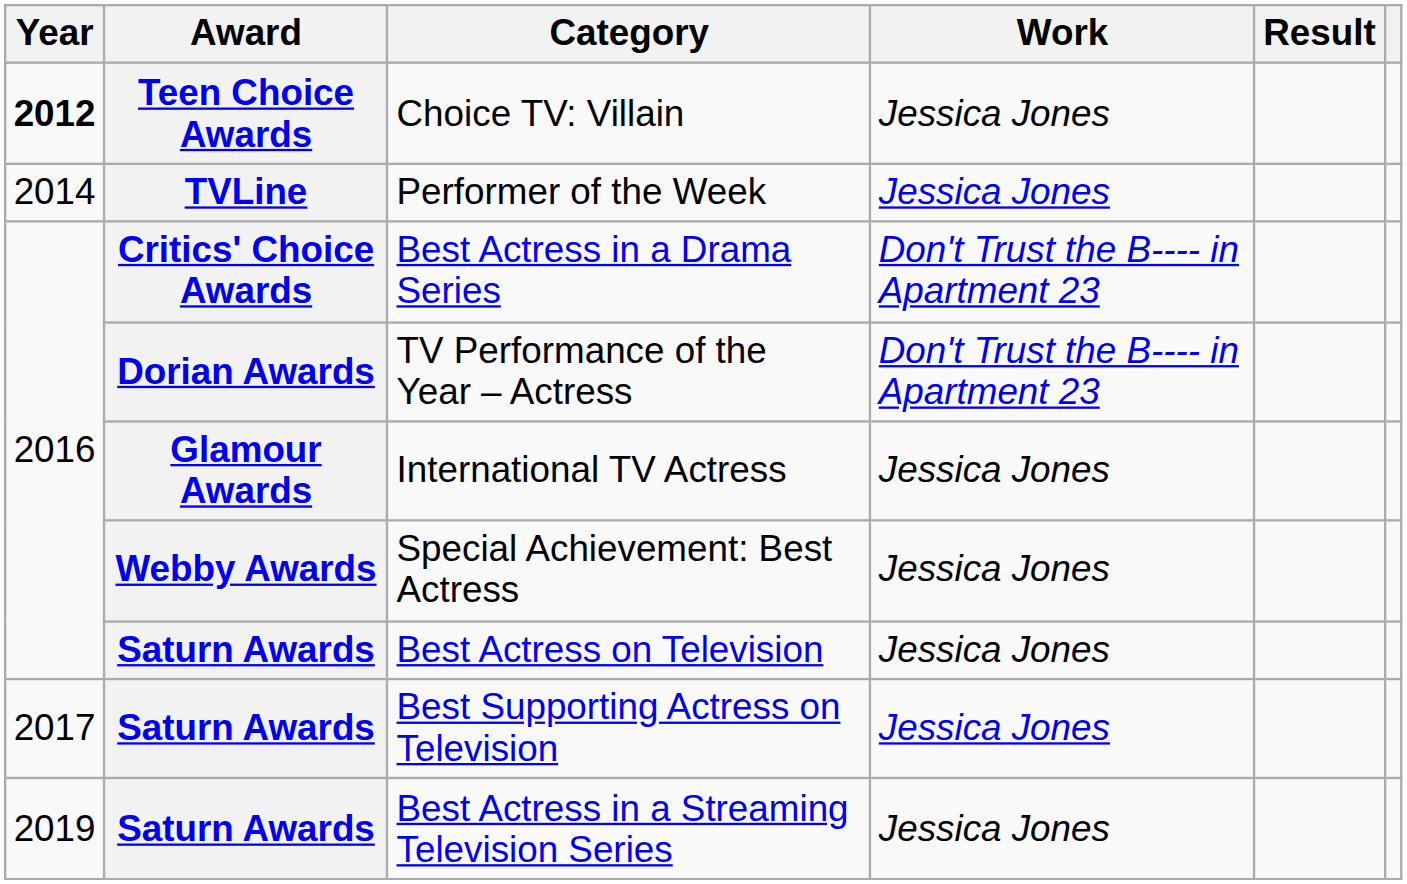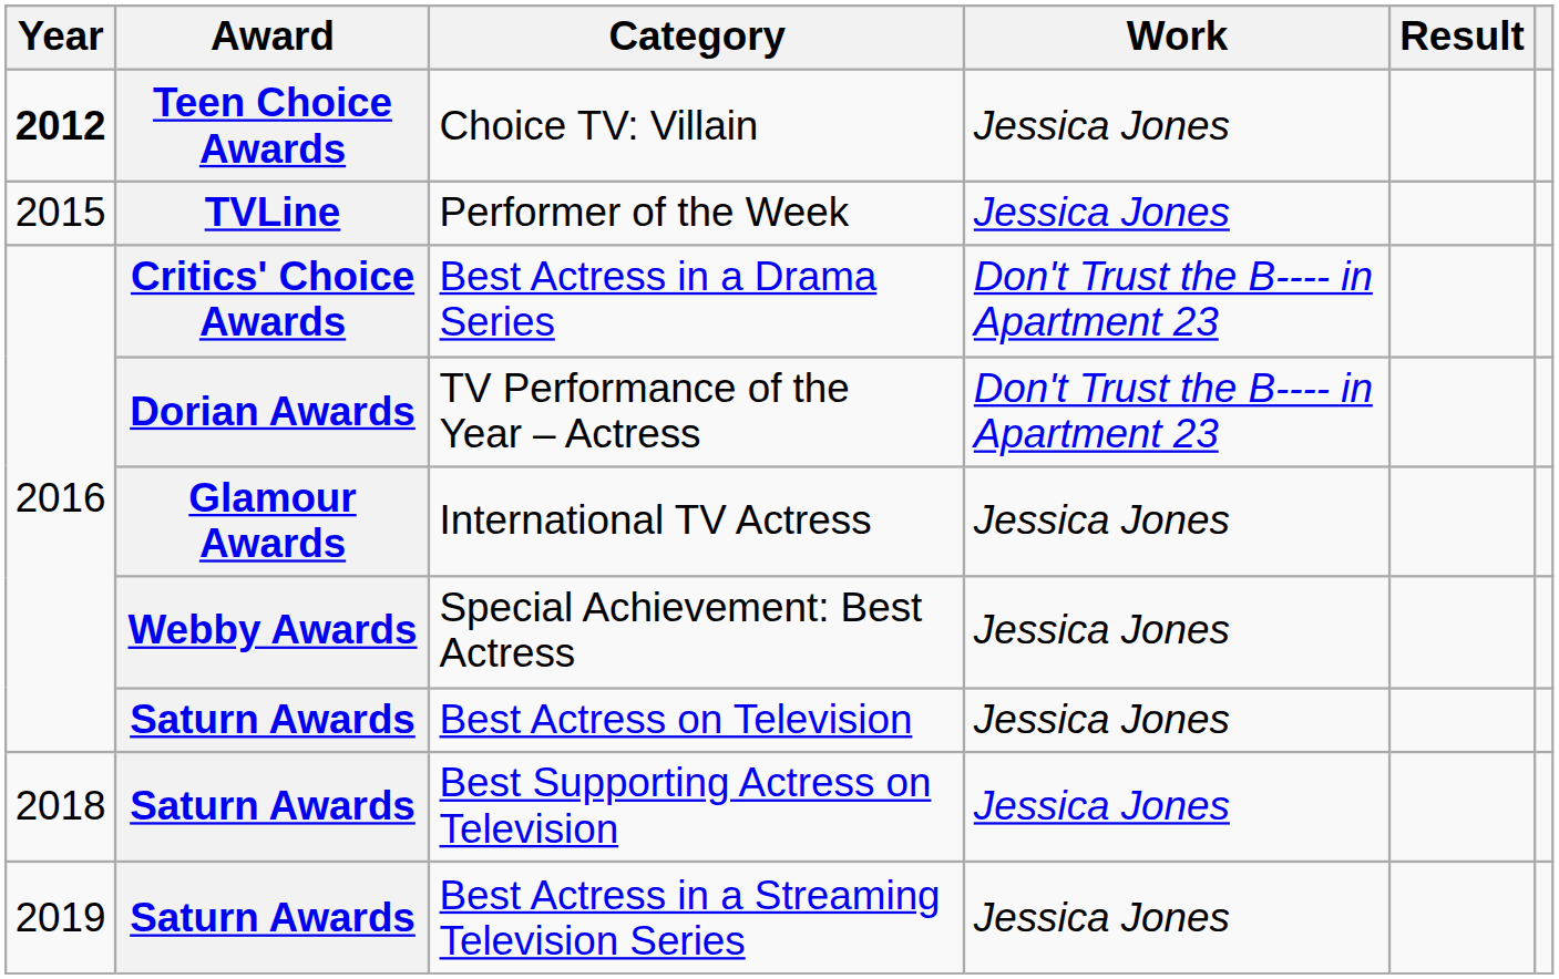Performer of the Week | Year: 2014 -> 2015
Best Supporting Actress on Television | Year: 2017 -> 2018
